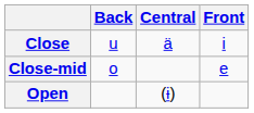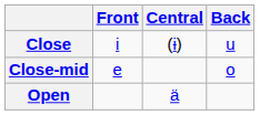columns swapped: Front <-> Back
Close | Central: ä -> (ɨ)
Open | Central: (ɨ) -> ä
